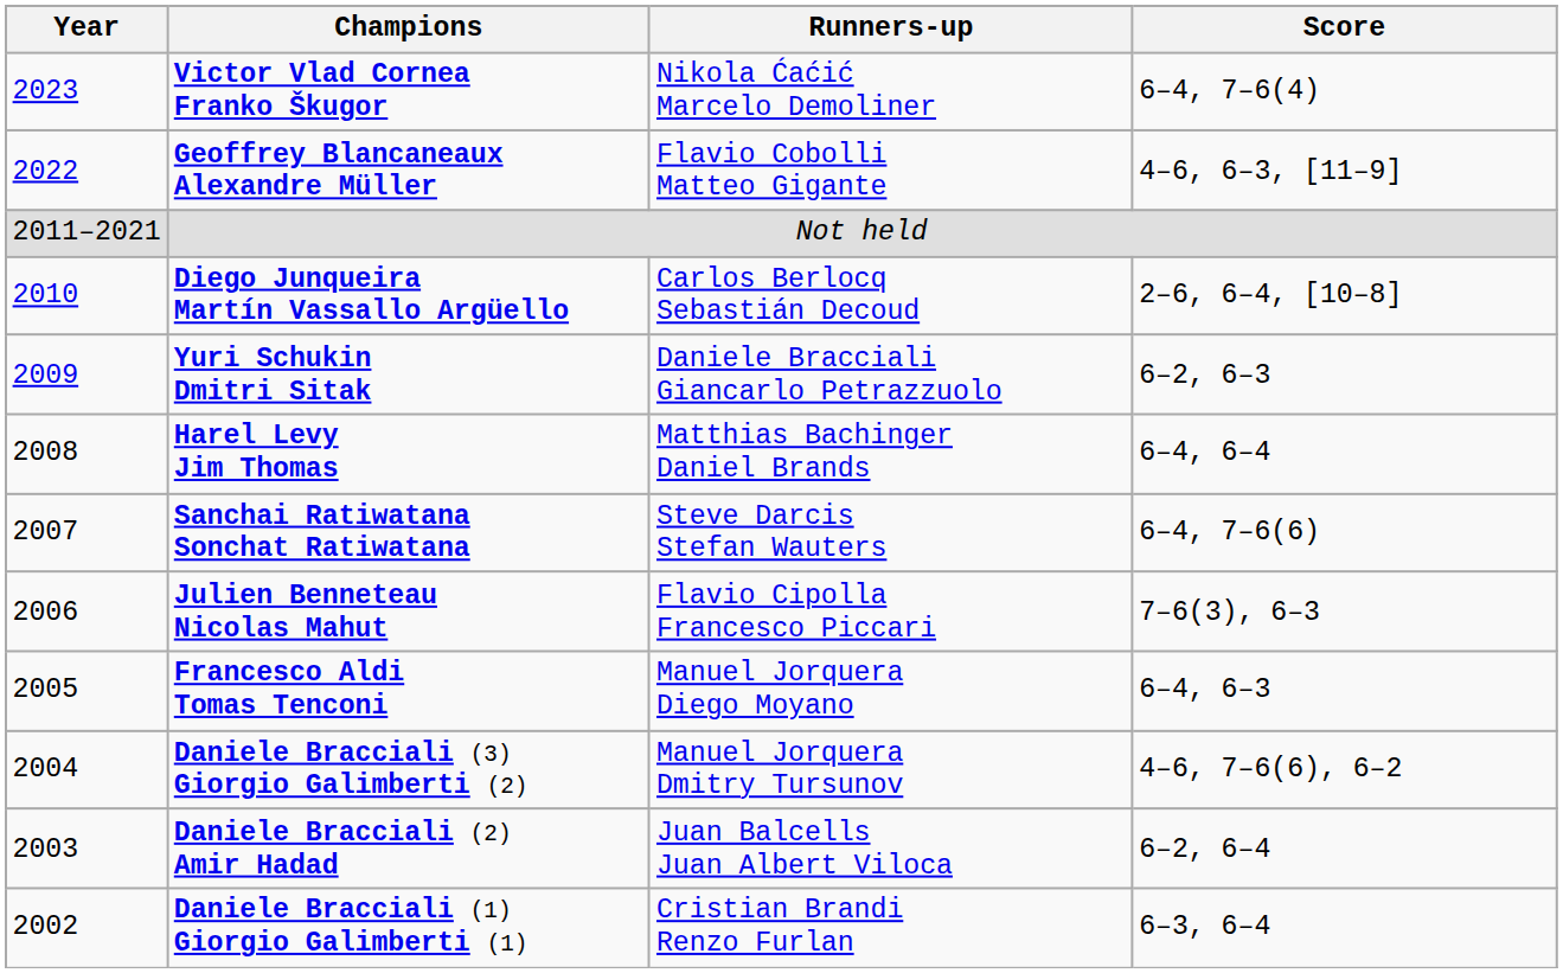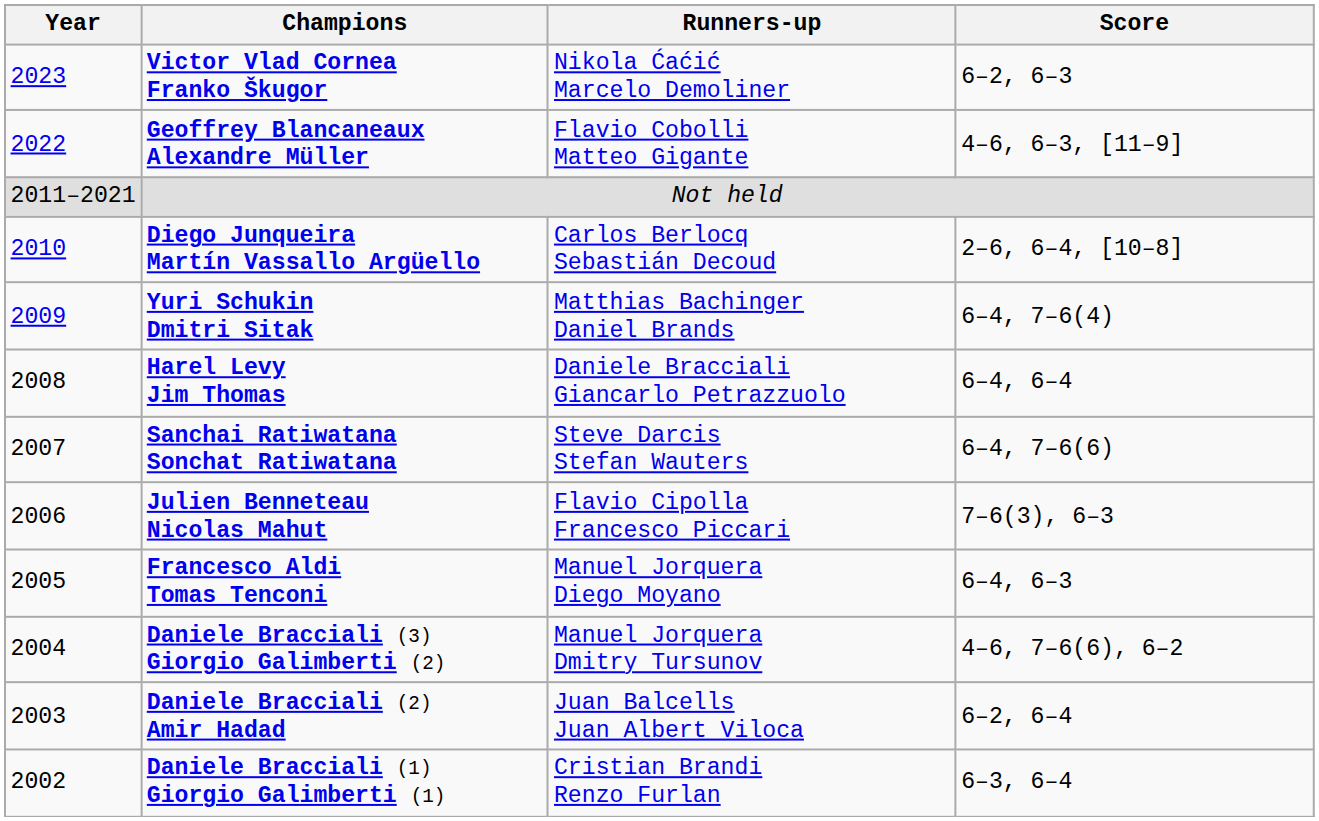Victor Vlad Cornea Franko Škugor | Score: 6–4, 7–6(4) -> 6–2, 6–3
Yuri Schukin Dmitri Sitak | Runners-up: Daniele Bracciali Giancarlo Petrazzuolo -> Matthias Bachinger Daniel Brands
Yuri Schukin Dmitri Sitak | Score: 6–2, 6–3 -> 6–4, 7–6(4)
Harel Levy Jim Thomas | Runners-up: Matthias Bachinger Daniel Brands -> Daniele Bracciali Giancarlo Petrazzuolo
